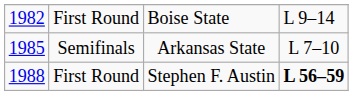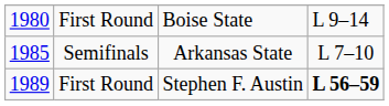Boise State | column 1: 1982 -> 1980
Stephen F. Austin | column 1: 1988 -> 1989
